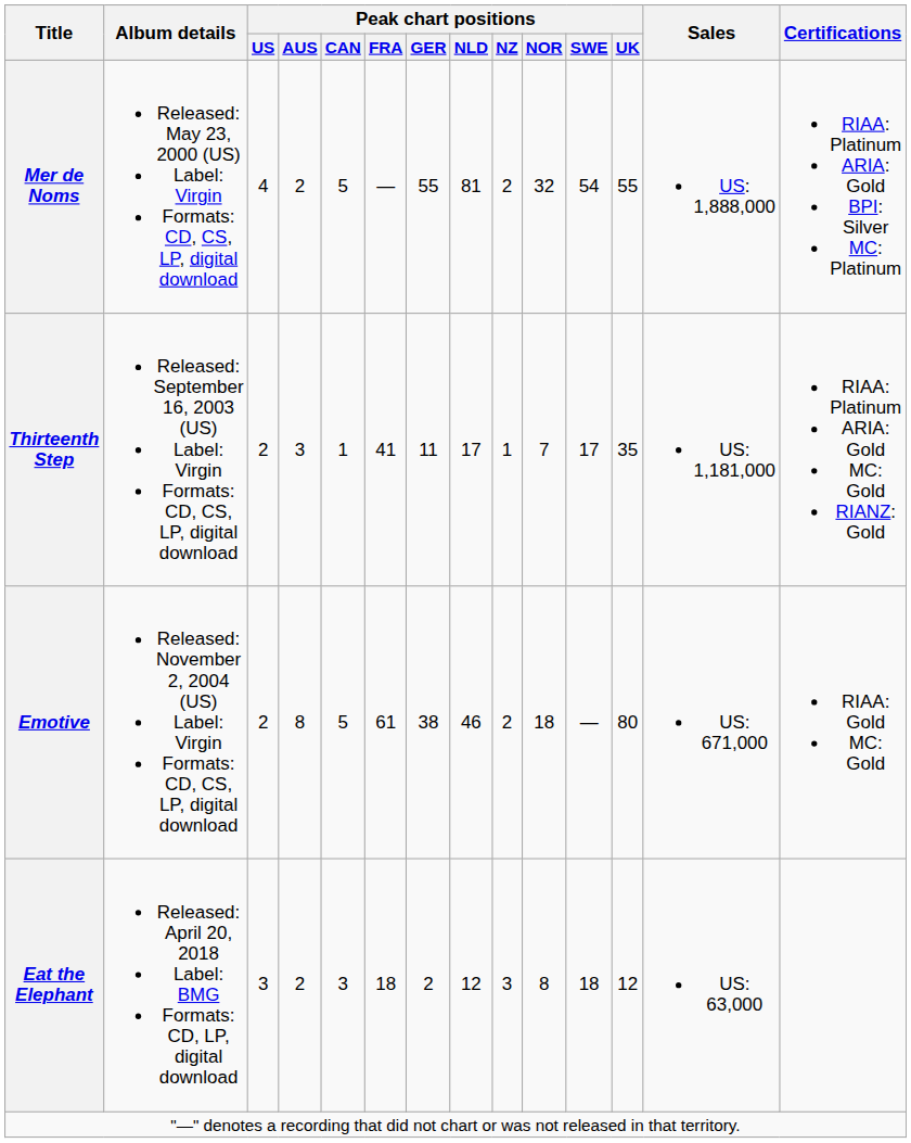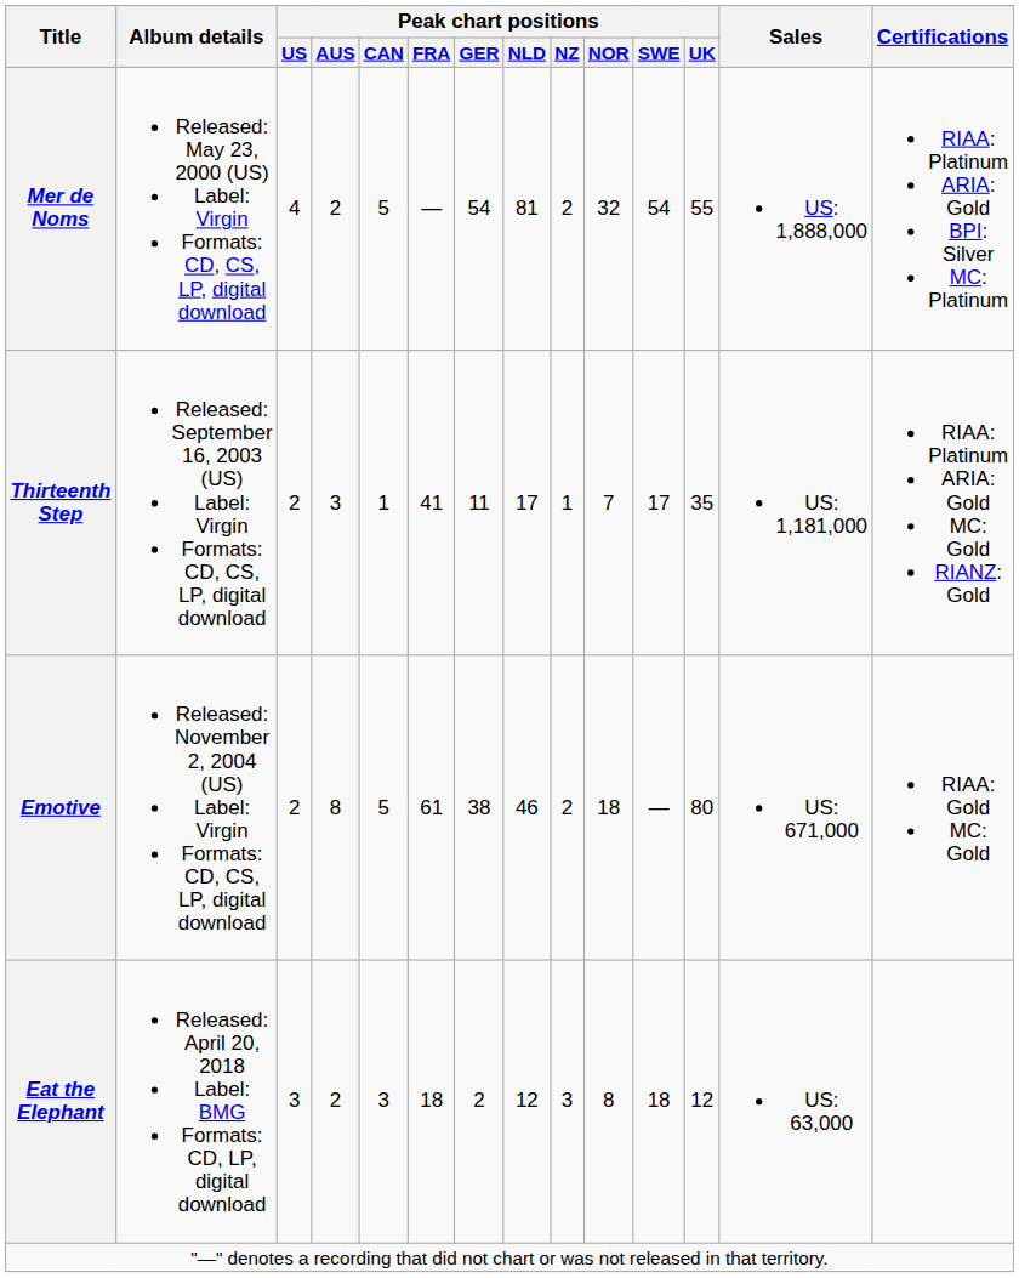Mer de Noms | Peak chart positions / GER: 55 -> 54
